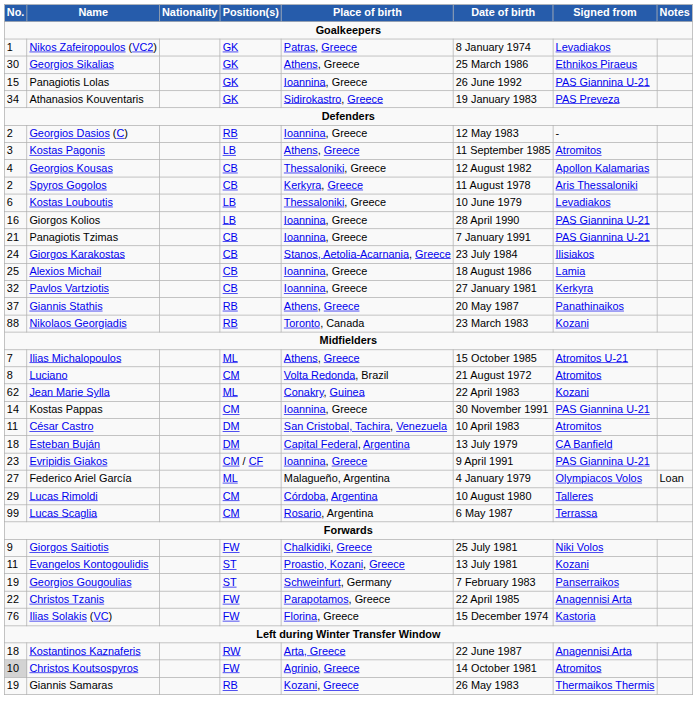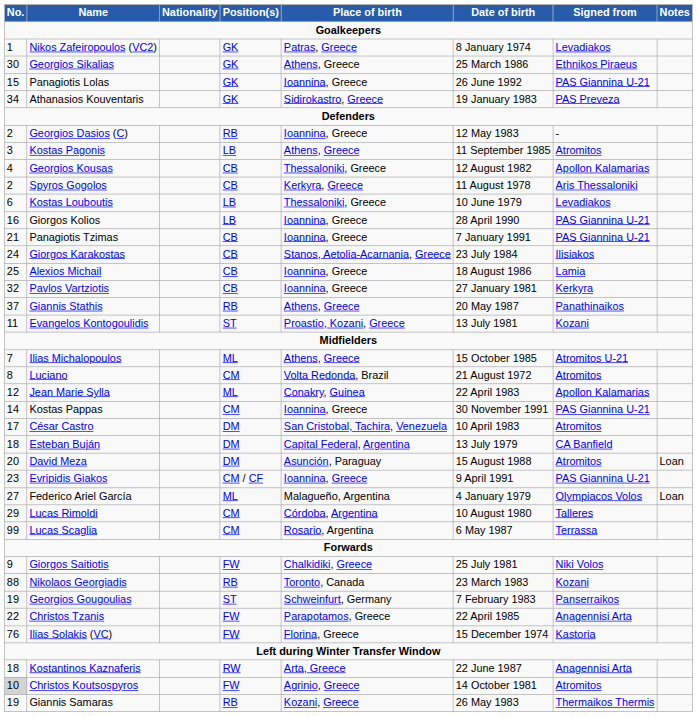rows swapped: Nikolaos Georgiadis <-> Evangelos Kontogoulidis
Jean Marie Sylla | No.: 62 -> 12
Jean Marie Sylla | Signed from: Kozani -> Apollon Kalamarias
César Castro | No.: 11 -> 17
+ row: 20 | David Meza | DM | Asunción, Paraguay | 15 August 1988 | Atromitos | Loan
